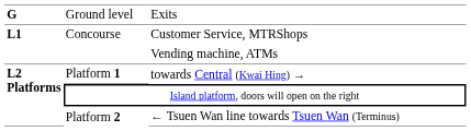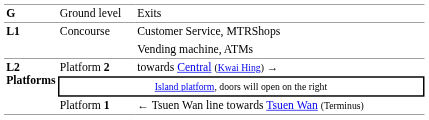towards Central (Kwai Hing) → | column 2: Platform 1 -> Platform 2
← Tsuen Wan line towards Tsuen Wan (Terminus) | column 2: Platform 2 -> Platform 1
